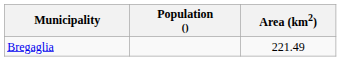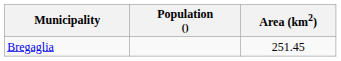Bregaglia | Area (km2): 221.49 -> 251.45
